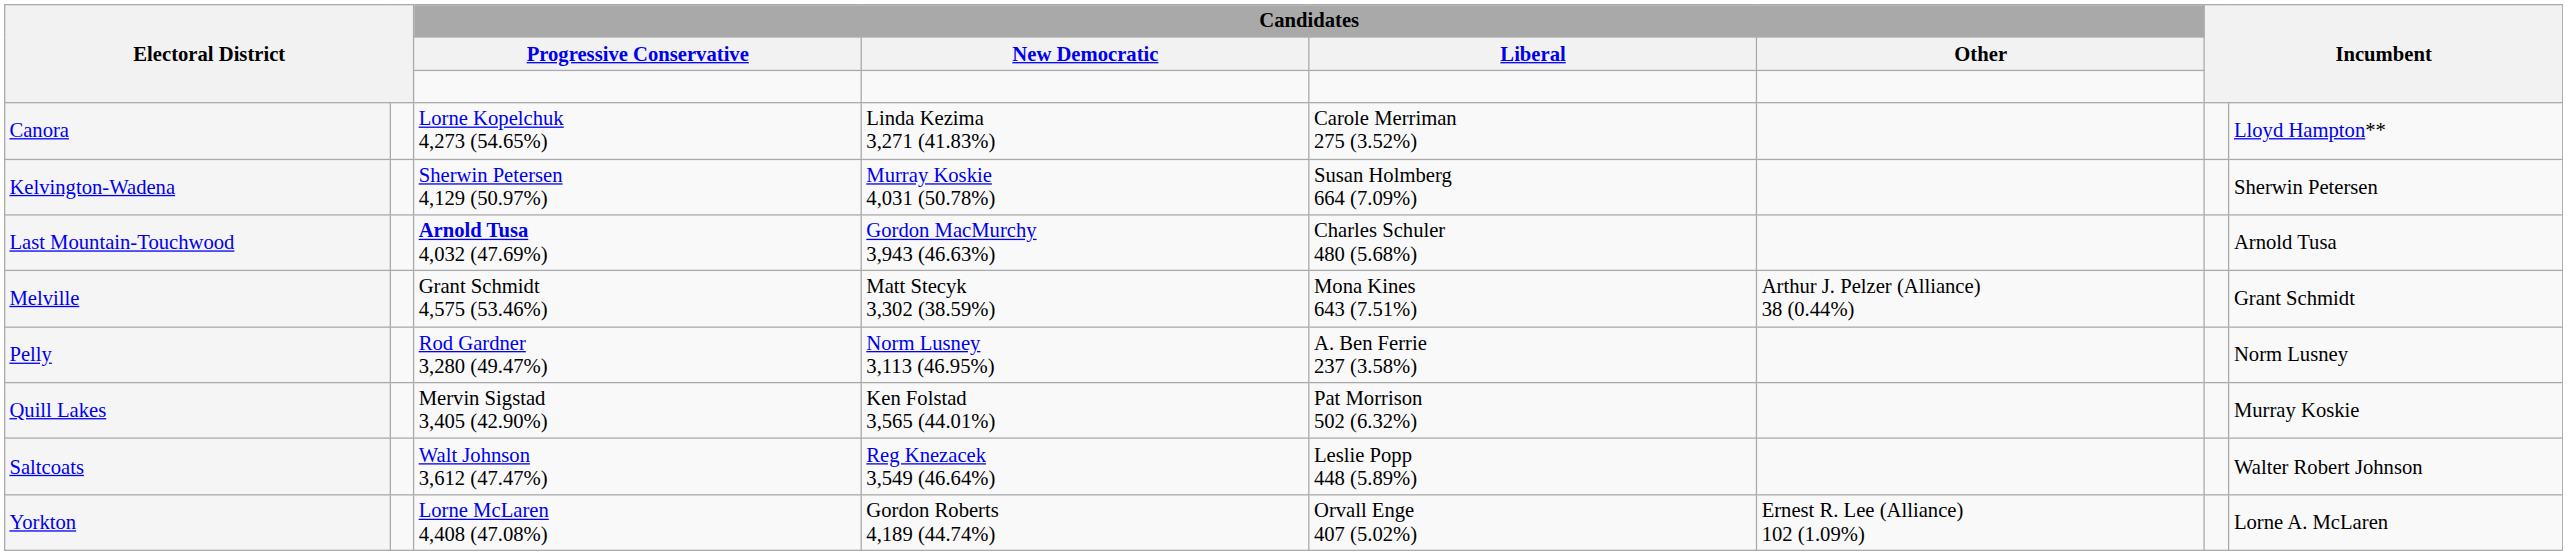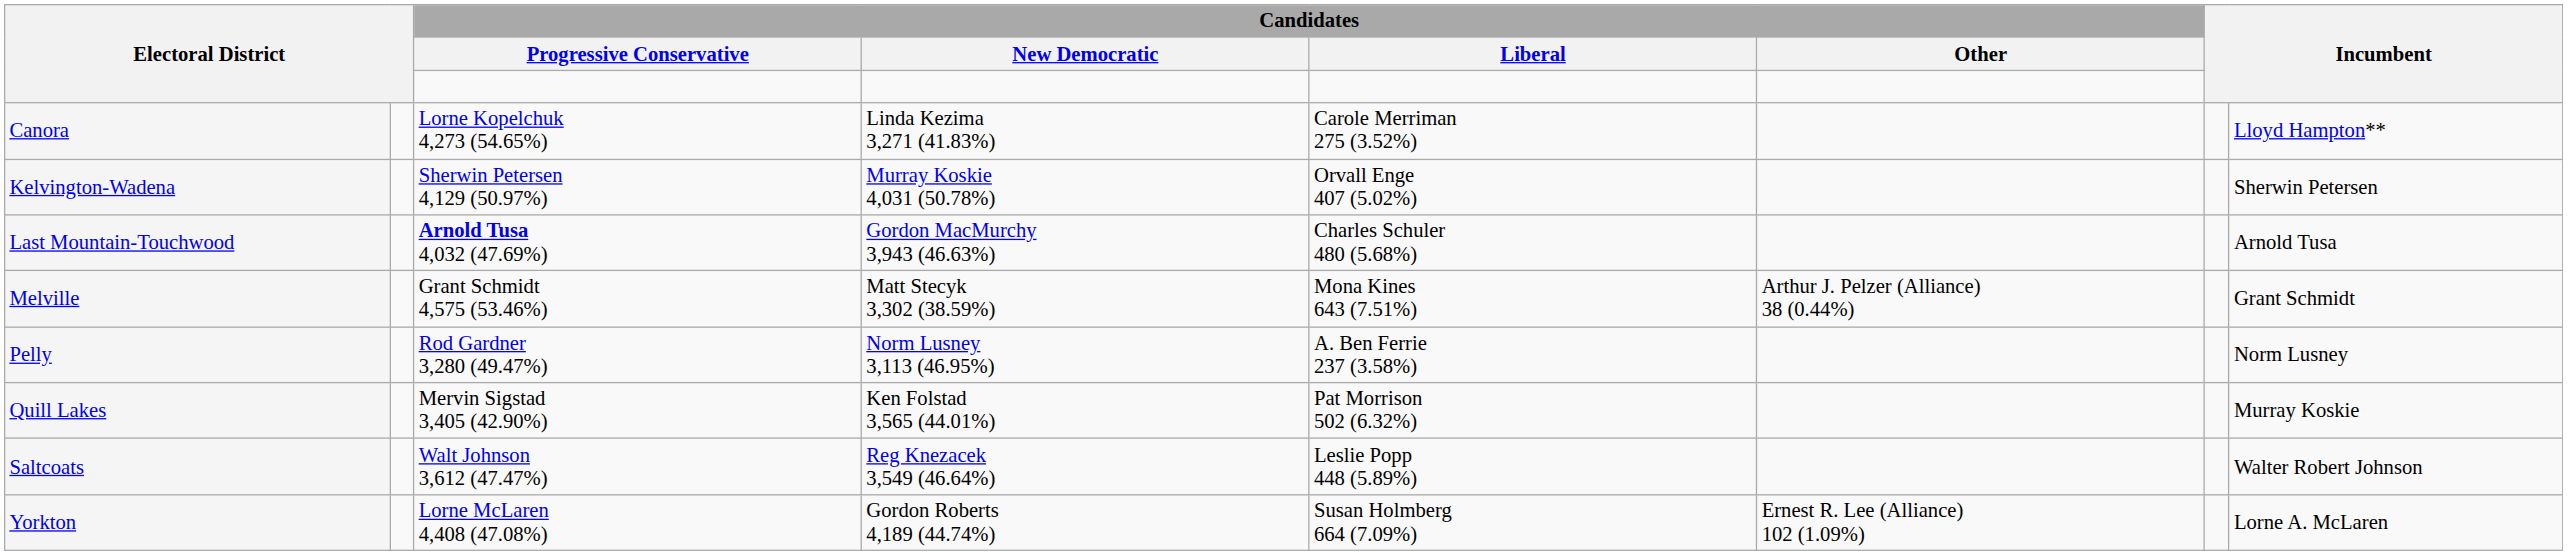Kelvington-Wadena | Candidates / Liberal: Susan Holmberg 664 (7.09%) -> Orvall Enge 407 (5.02%)
Yorkton | Candidates / Liberal: Orvall Enge 407 (5.02%) -> Susan Holmberg 664 (7.09%)
